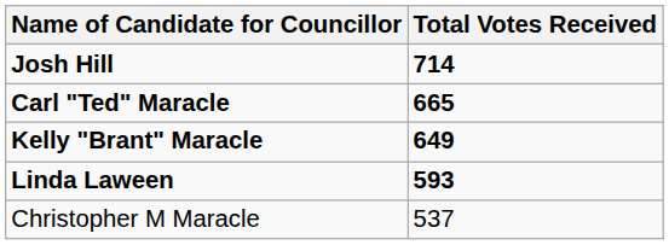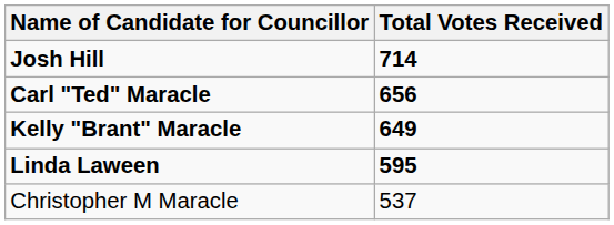Carl "Ted" Maracle | Total Votes Received: 665 -> 656
Linda Laween | Total Votes Received: 593 -> 595
